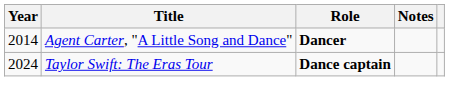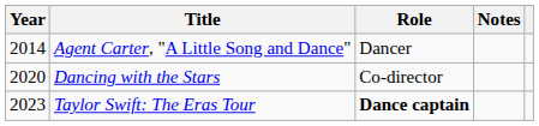Agent Carter, "A Little Song and Dance" | Role: bold -> normal
+ row: 2020 | Dancing with the Stars | Co-director
Taylor Swift: The Eras Tour | Year: 2024 -> 2023
